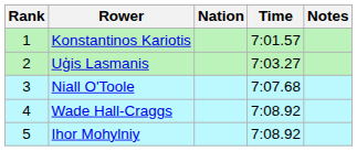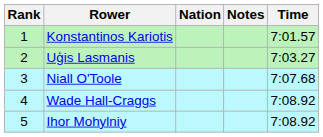columns swapped: Time <-> Notes
